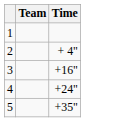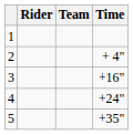+ column: Rider
